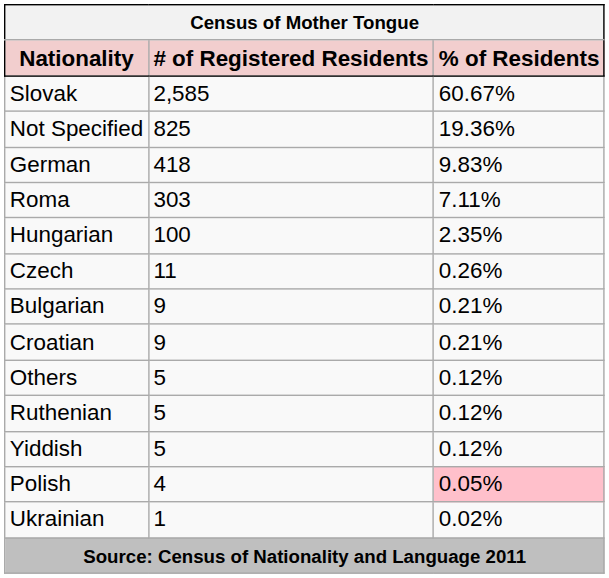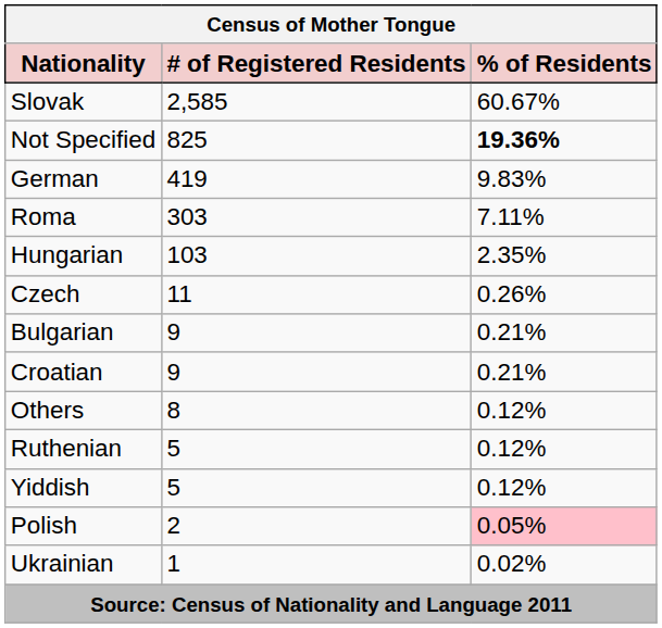Not Specified | % of Residents: normal -> bold
German | # of Registered Residents: 418 -> 419
Hungarian | # of Registered Residents: 100 -> 103
Others | # of Registered Residents: 5 -> 8
Polish | # of Registered Residents: 4 -> 2
